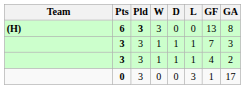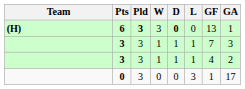6 | D: normal -> bold
6 | GA: 8 -> 1
